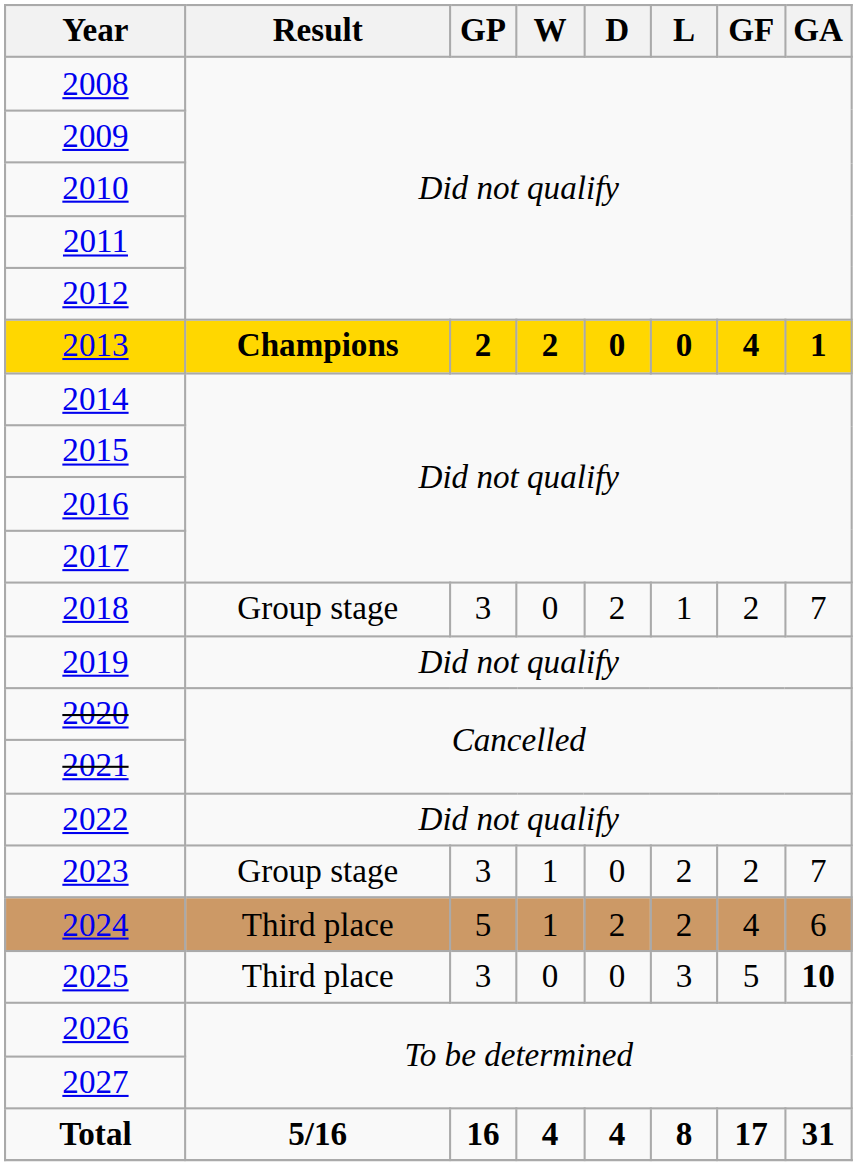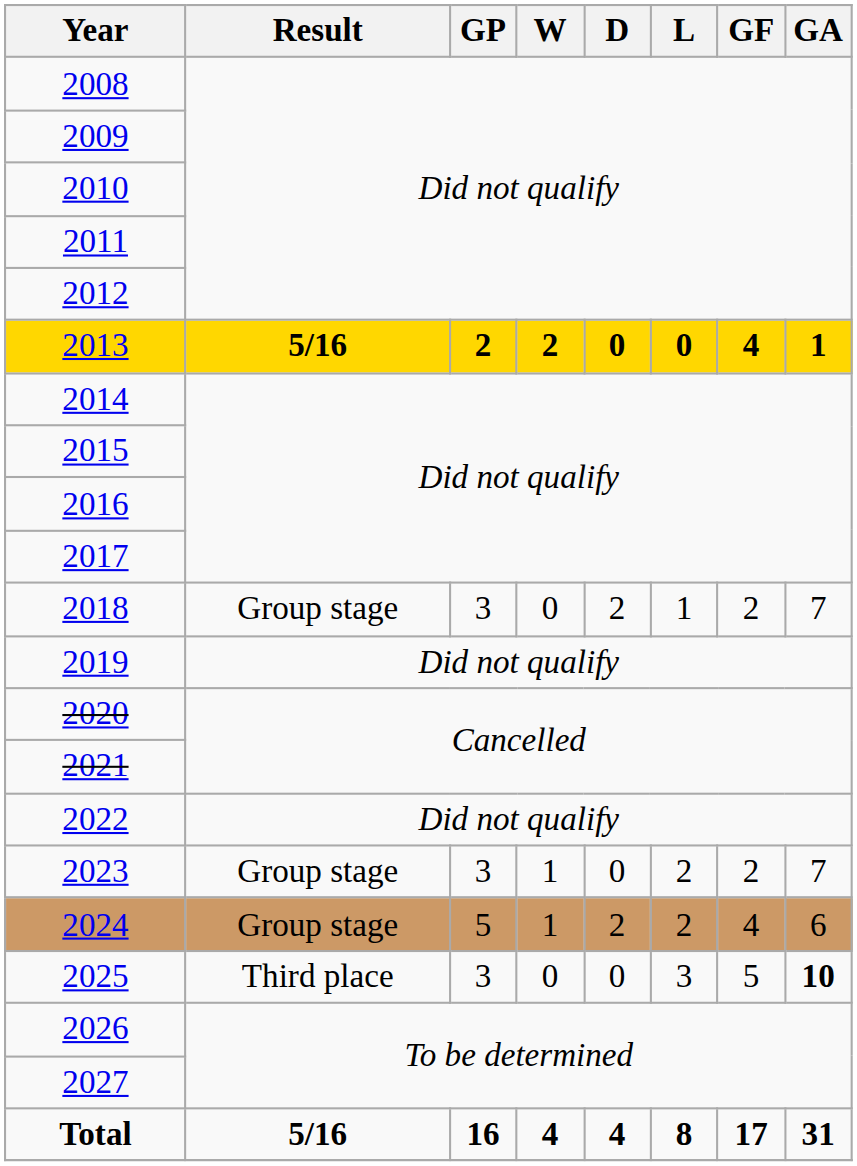2013 | Result: Champions -> 5/16
2024 | Result: Third place -> Group stage
